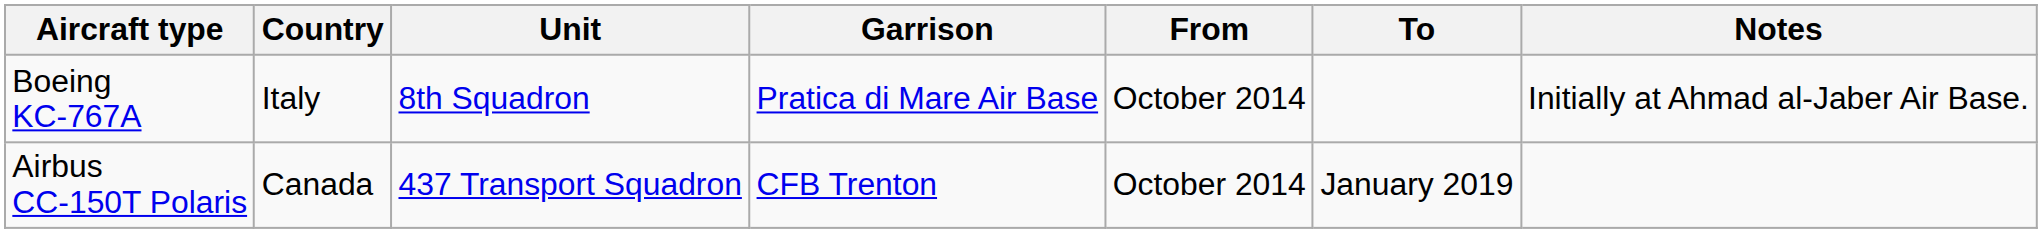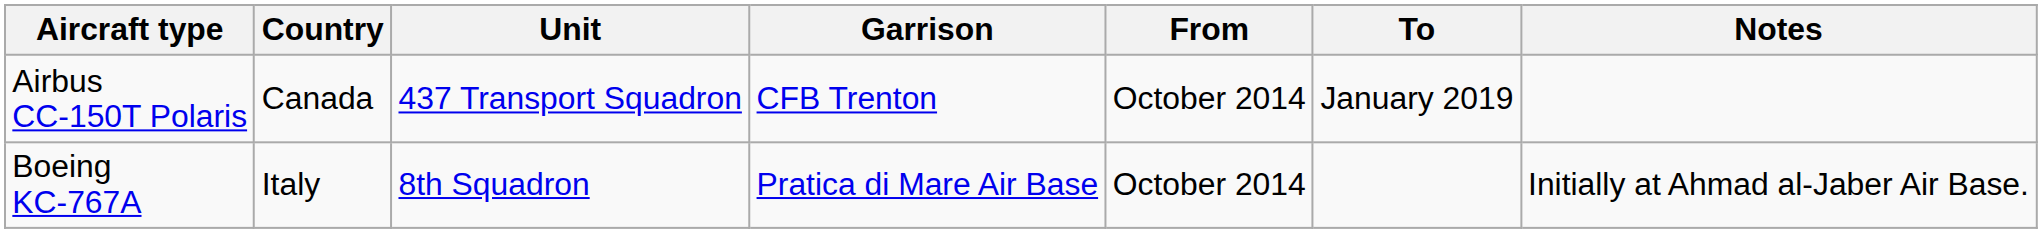rows swapped: Airbus CC-150T Polaris <-> Boeing KC-767A
